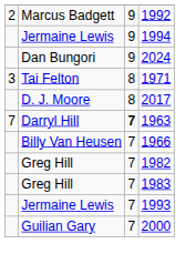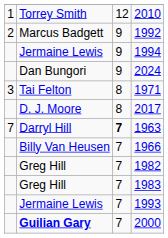+ row: 1 | Torrey Smith | 12 | 2010
2000 | column 2: normal -> bold
